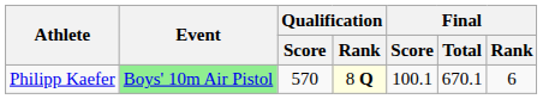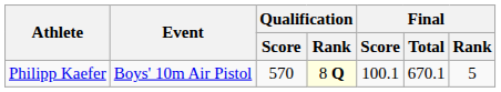Philipp Kaefer | Event: lightgreen background -> no background
Philipp Kaefer | Final / Rank: 6 -> 5
